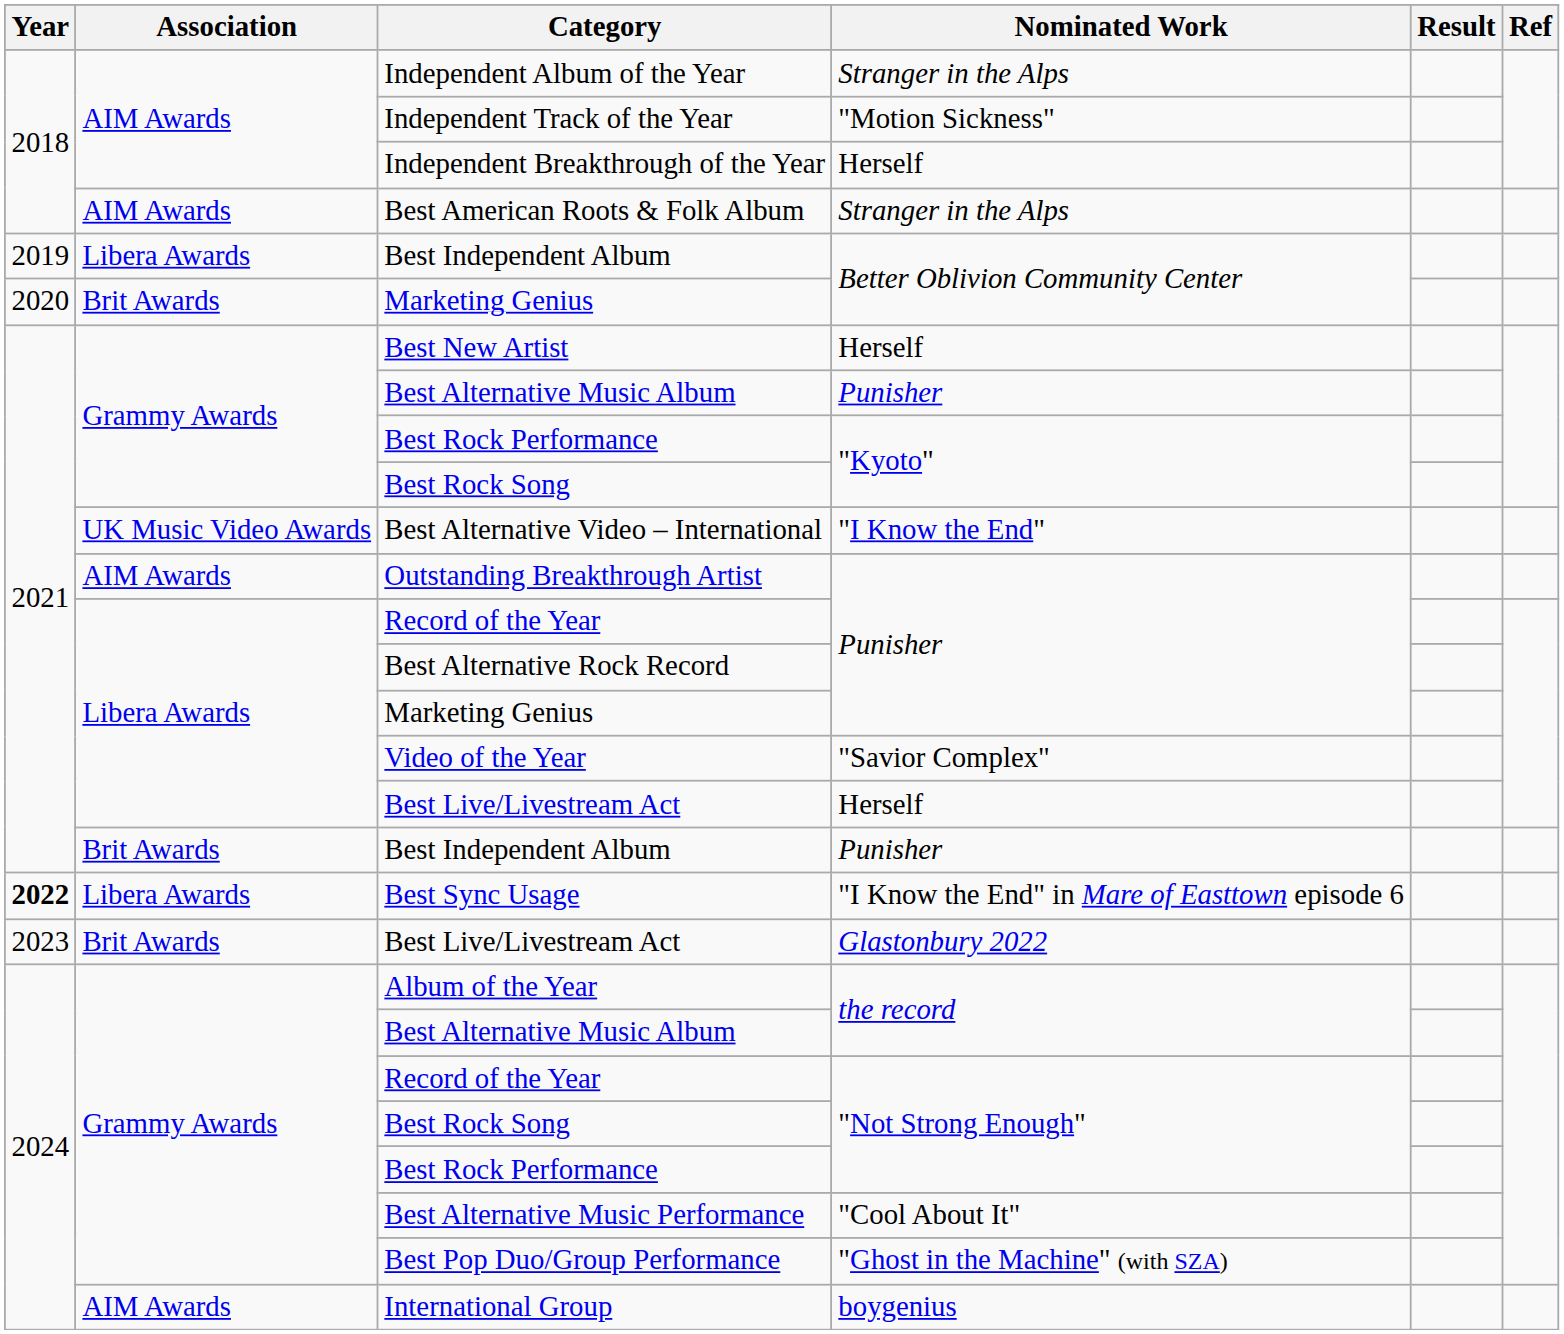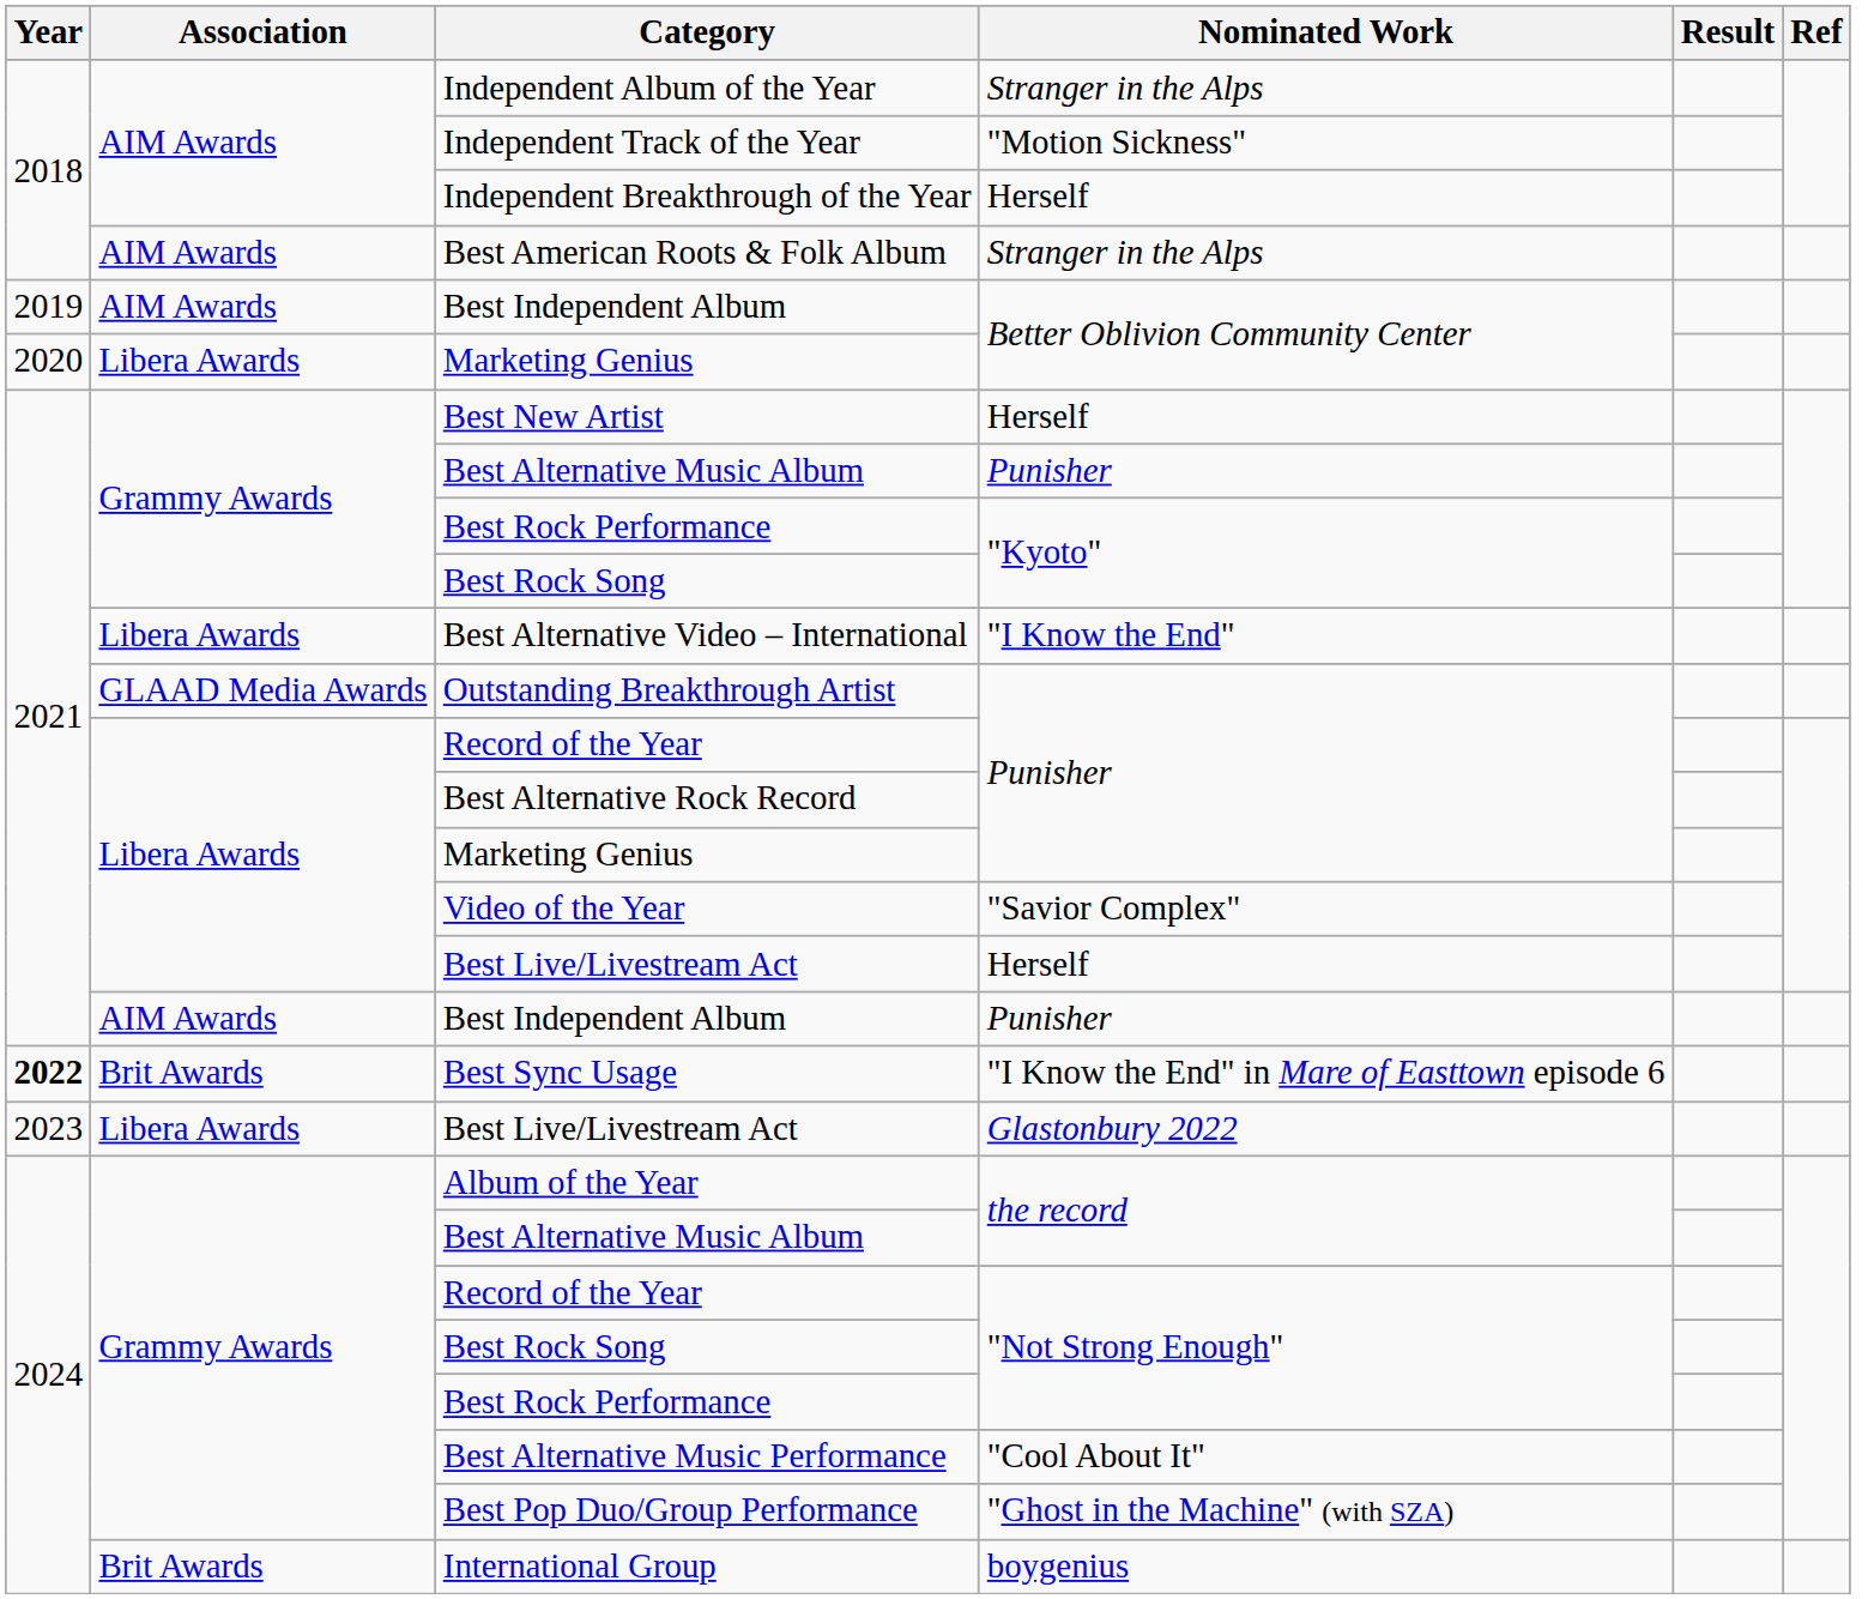Best Independent Album / Better Oblivion Community Center | Association: Libera Awards -> AIM Awards
Marketing Genius / Better Oblivion Community Center | Association: Brit Awards -> Libera Awards
Best Alternative Video – International | Association: UK Music Video Awards -> Libera Awards
Outstanding Breakthrough Artist | Association: AIM Awards -> GLAAD Media Awards
Best Independent Album / Punisher | Association: Brit Awards -> AIM Awards
Best Sync Usage | Association: Libera Awards -> Brit Awards
Best Live/Livestream Act / Glastonbury 2022 | Association: Brit Awards -> Libera Awards
International Group | Association: AIM Awards -> Brit Awards
